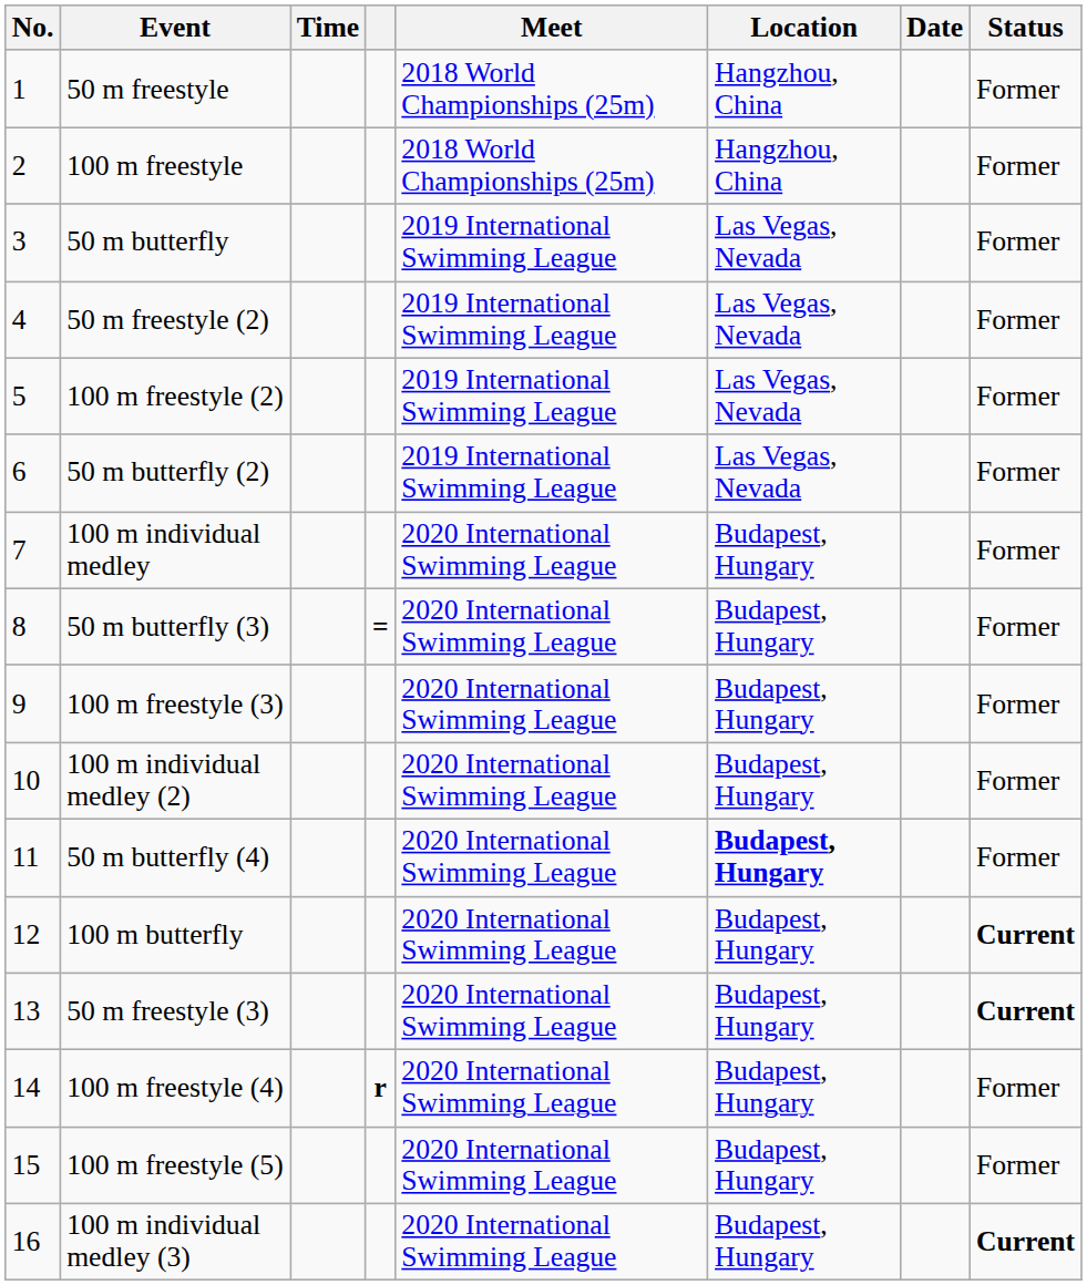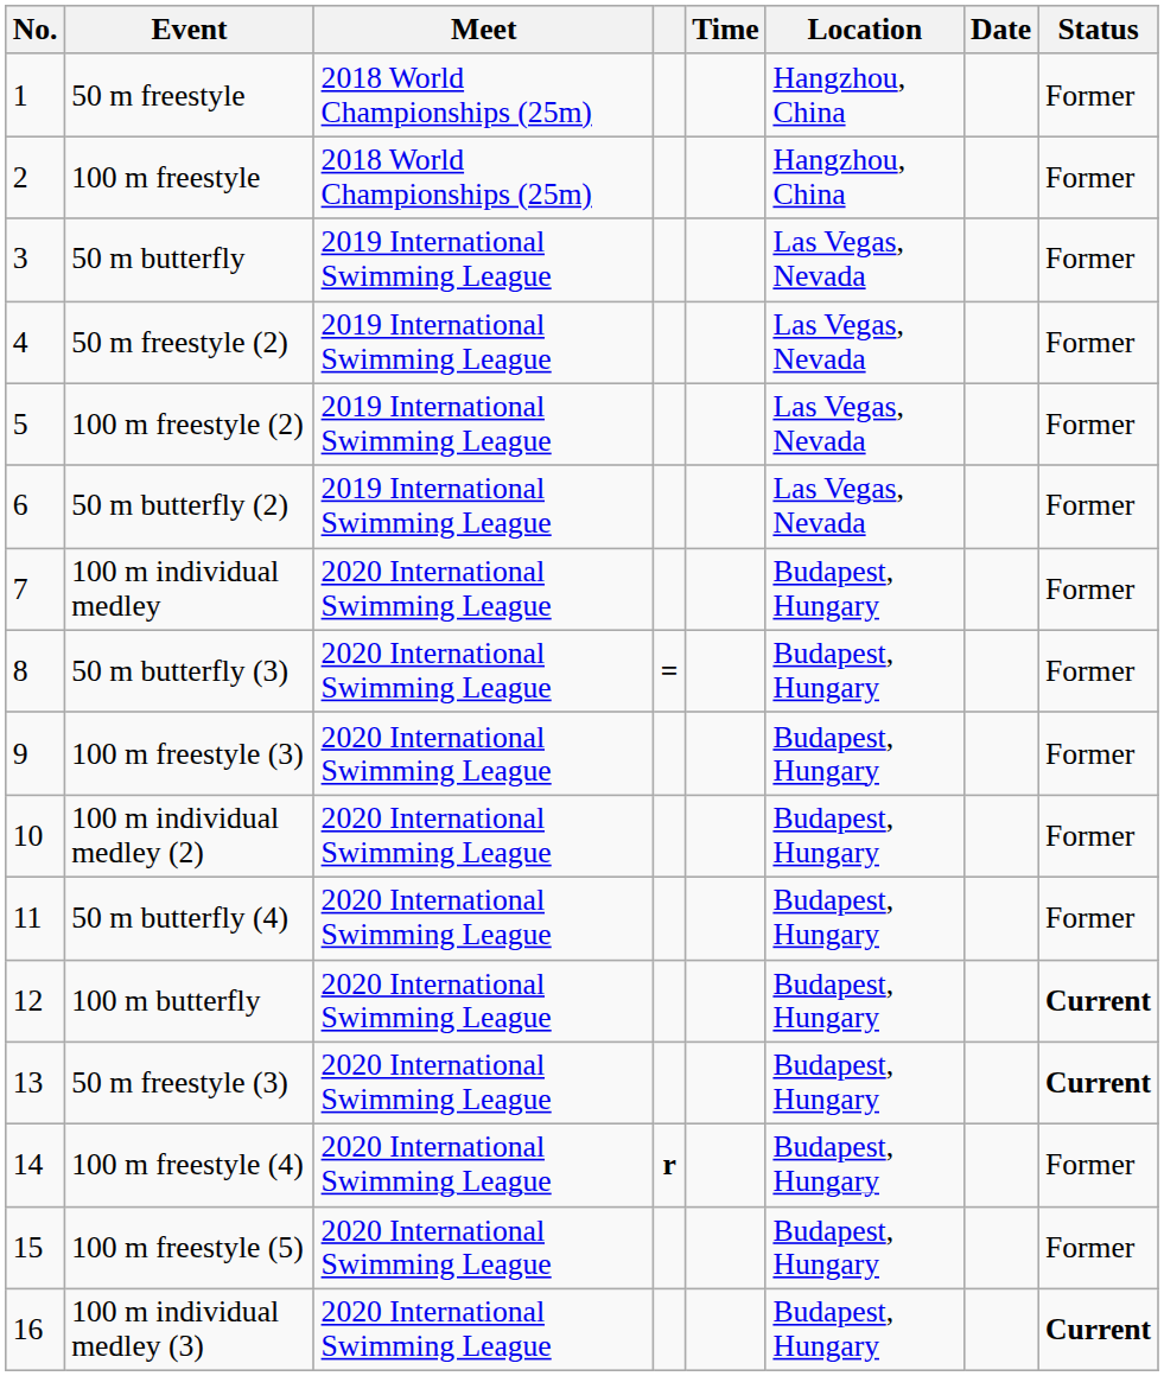columns swapped: Time <-> Meet
50 m butterfly (4) | Location: bold -> normal
